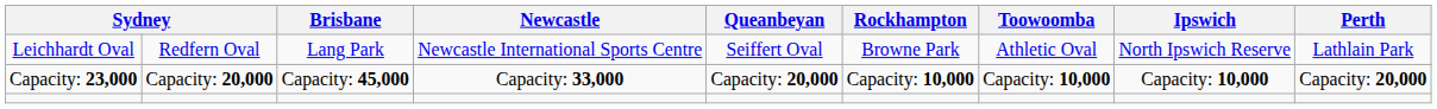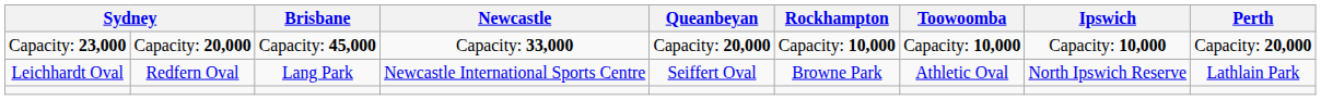rows swapped: Leichhardt Oval <-> Capacity: 23,000
